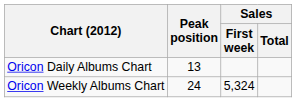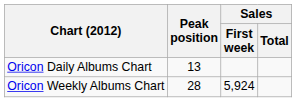Oricon Weekly Albums Chart | Peak position: 24 -> 28
Oricon Weekly Albums Chart | Sales / First week: 5,324 -> 5,924
